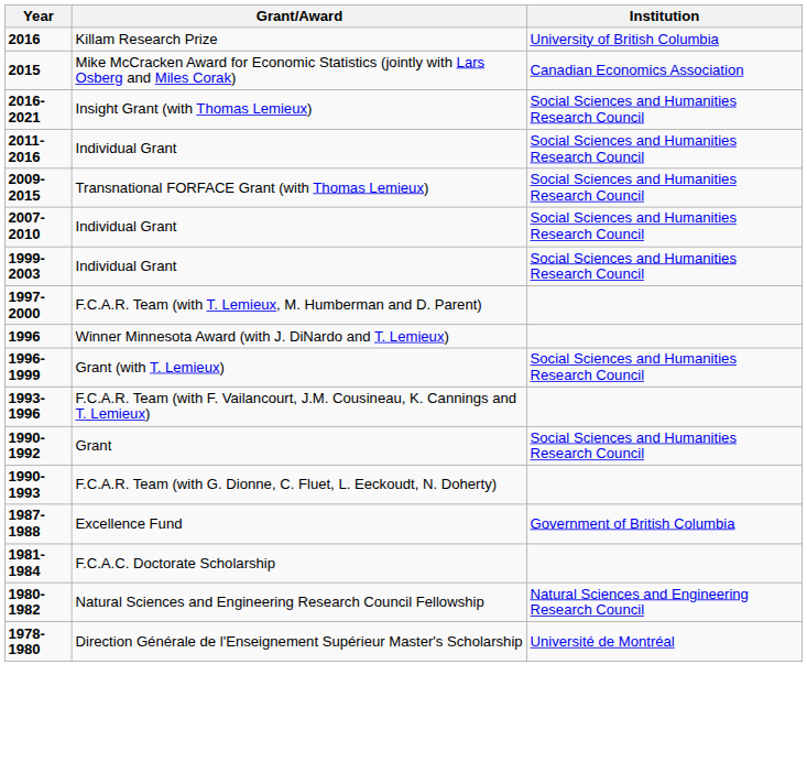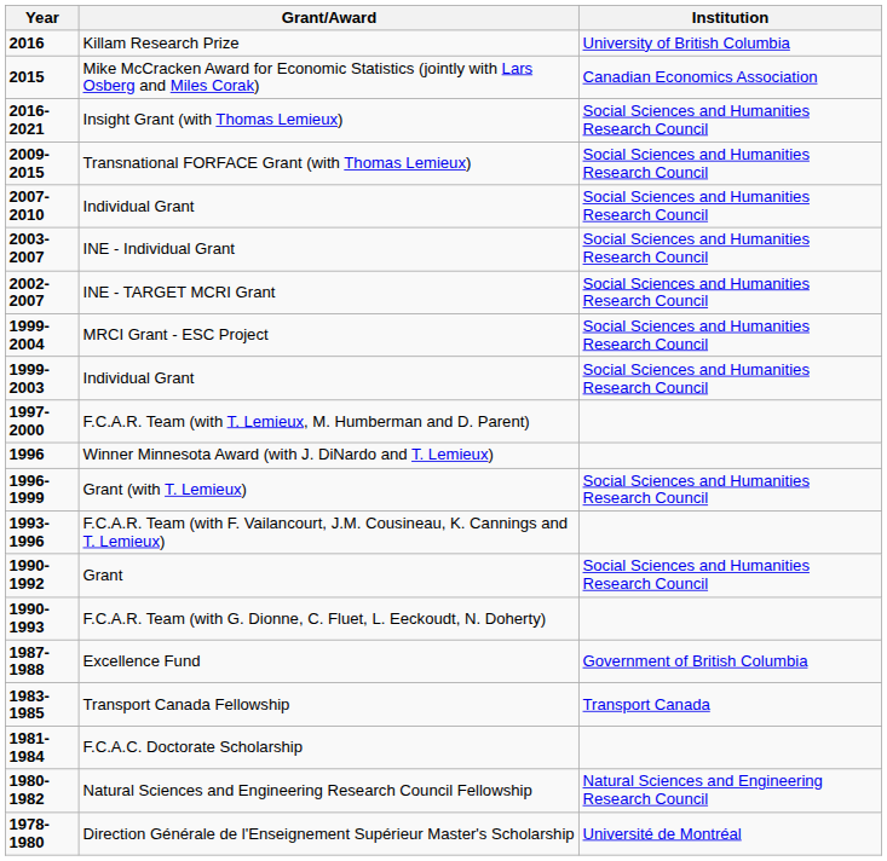- row: 2011-2016 | Individual Grant | Social Sciences and Humanities Research Council
+ row: 2003-2007 | INE - Individual Grant | Social Sciences and Humanities Research Council
+ row: 2002-2007 | INE - TARGET MCRI Grant | Social Sciences and Humanities Research Council
+ row: 1999-2004 | MRCI Grant - ESC Project | Social Sciences and Humanities Research Council
+ row: 1983-1985 | Transport Canada Fellowship | Transport Canada
